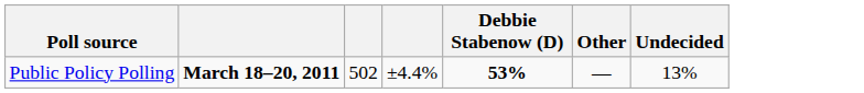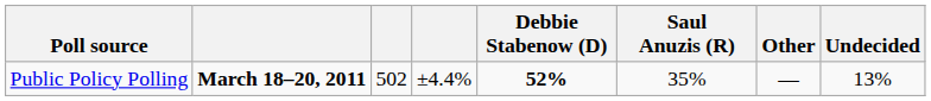+ column: Saul Anuzis (R) | 35%
Public Policy Polling | Debbie Stabenow (D): 53% -> 52%
